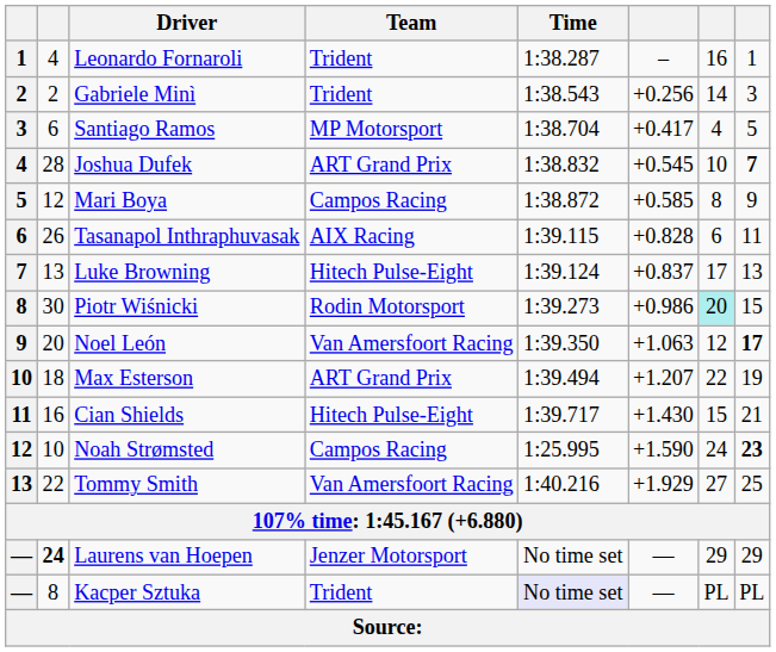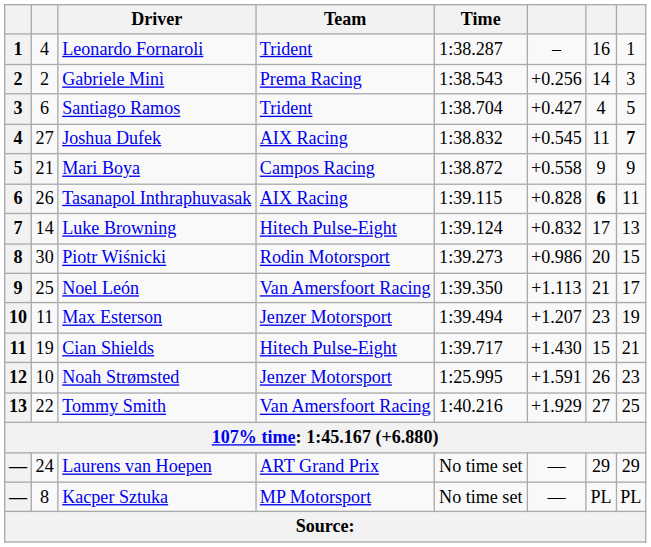Gabriele Minì | Team: Trident -> Prema Racing
Santiago Ramos | Team: MP Motorsport -> Trident
Santiago Ramos | column 6: +0.417 -> +0.427
Joshua Dufek | column 2: 28 -> 27
Joshua Dufek | Team: ART Grand Prix -> AIX Racing
Joshua Dufek | column 7: 10 -> 11
Mari Boya | column 2: 12 -> 21
Mari Boya | column 6: +0.585 -> +0.558
Mari Boya | column 7: 8 -> 9
Tasanapol Inthraphuvasak | column 7: normal -> bold
Luke Browning | column 2: 13 -> 14
Luke Browning | column 6: +0.837 -> +0.832
Piotr Wiśnicki | column 7: paleturquoise background -> no background
Noel León | column 2: 20 -> 25
Noel León | column 6: +1.063 -> +1.113
Noel León | column 7: 12 -> 21
Noel León | column 8: bold -> normal
Max Esterson | column 2: 18 -> 11
Max Esterson | Team: ART Grand Prix -> Jenzer Motorsport
Max Esterson | column 7: 22 -> 23
Cian Shields | column 2: 16 -> 19
Noah Strømsted | Team: Campos Racing -> Jenzer Motorsport
Noah Strømsted | column 6: +1.590 -> +1.591
Noah Strømsted | column 7: 24 -> 26
Noah Strømsted | column 8: bold -> normal
Laurens van Hoepen | column 2: bold -> normal
Laurens van Hoepen | Team: Jenzer Motorsport -> ART Grand Prix
Kacper Sztuka | Team: Trident -> MP Motorsport
Kacper Sztuka | Time: lavender background -> no background
